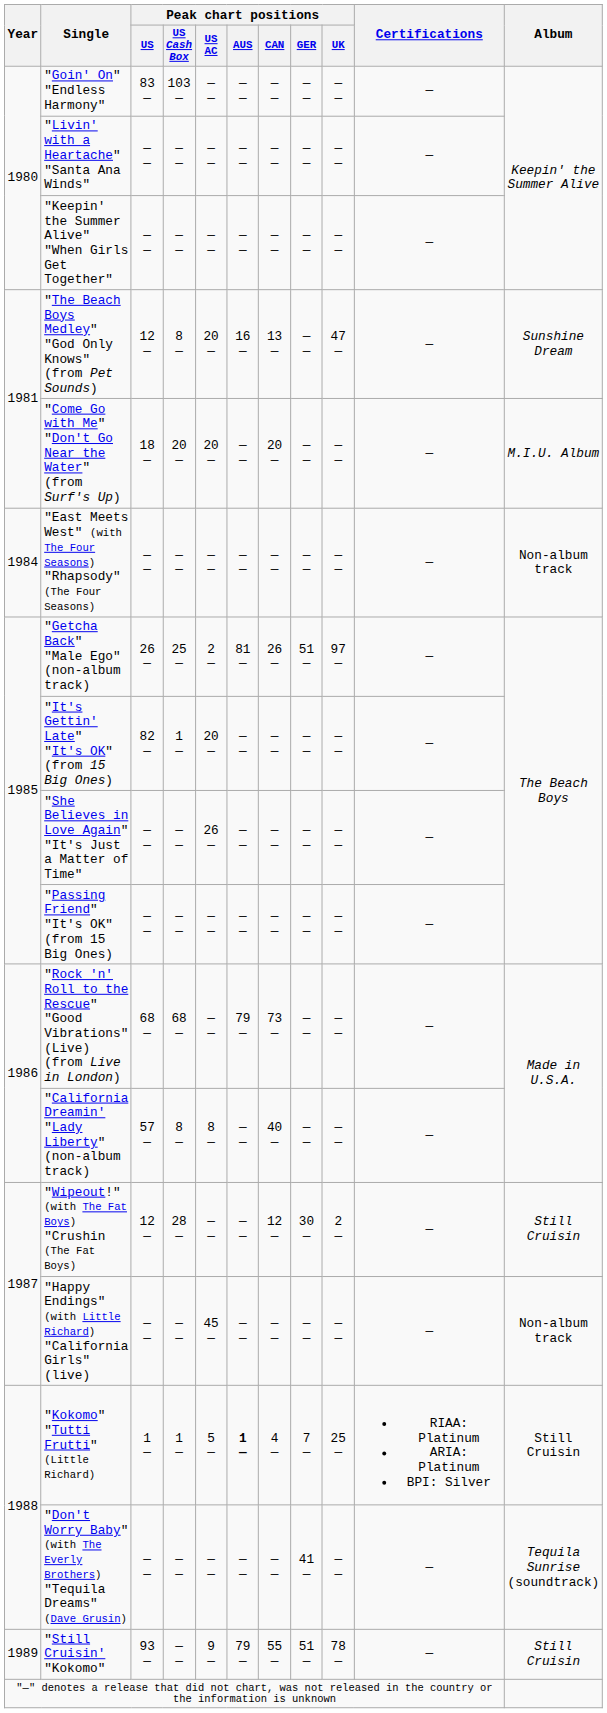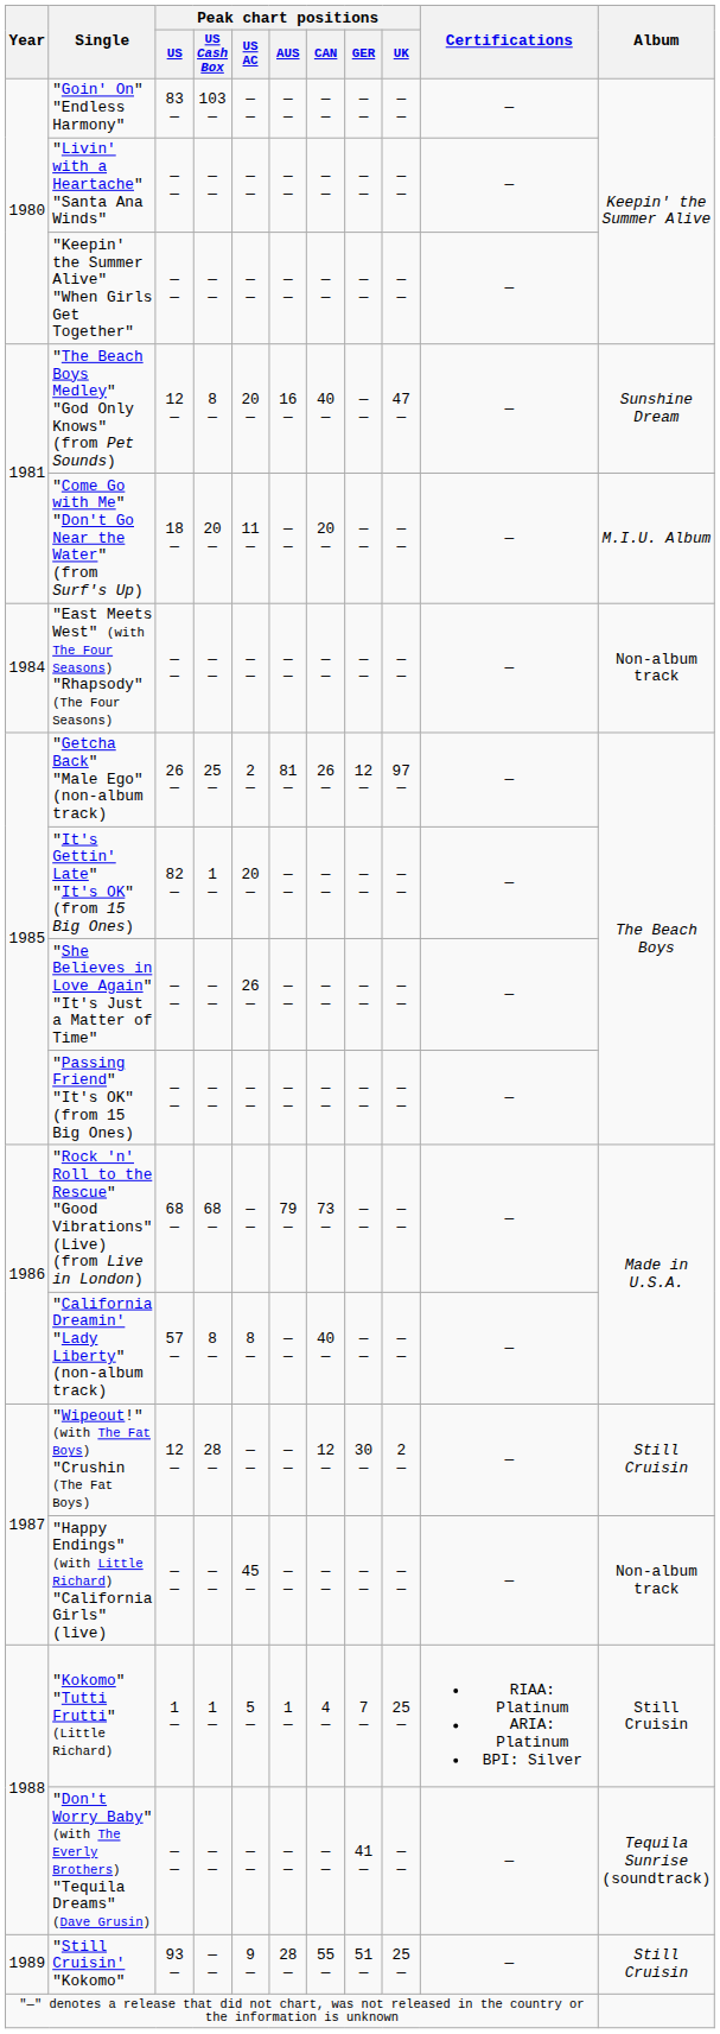"The Beach Boys Medley" "God Only Knows" (from Pet Sounds) | Peak chart positions / CAN: 13 — -> 40 —
"Come Go with Me" "Don't Go Near the Water" (from Surf's Up) | Peak chart positions / US AC: 20 — -> 11 —
"Getcha Back" "Male Ego" (non-album track) | Peak chart positions / GER: 51 — -> 12 —
"Kokomo" "Tutti Frutti" (Little Richard) | Peak chart positions / AUS: bold -> normal
"Still Cruisin' "Kokomo" | Peak chart positions / AUS: 79 — -> 28 —
"Still Cruisin' "Kokomo" | Peak chart positions / UK: 78 — -> 25 —
